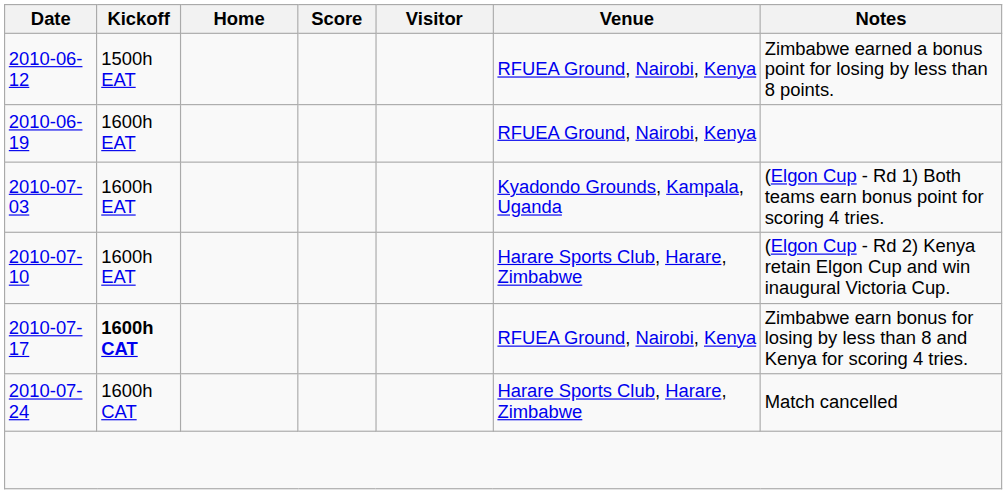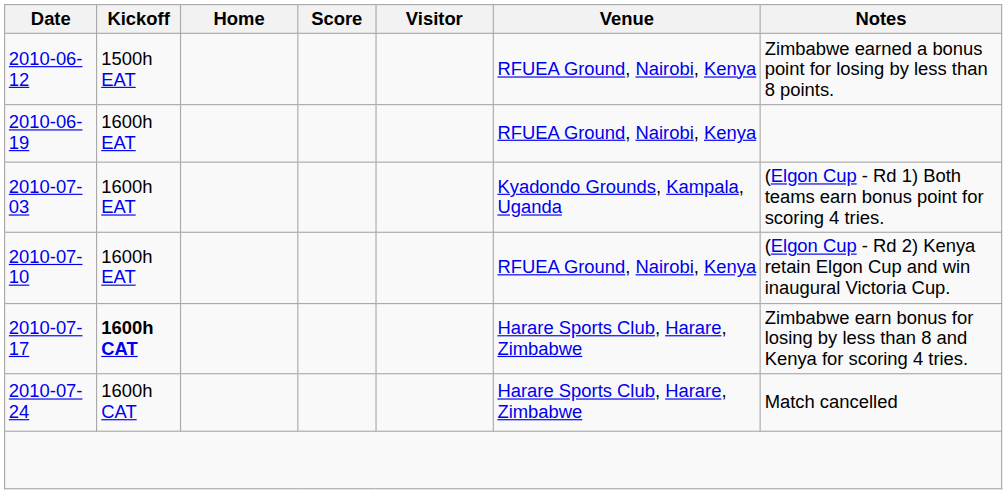2010-07-10 | Venue: Harare Sports Club, Harare, Zimbabwe -> RFUEA Ground, Nairobi, Kenya
2010-07-17 | Venue: RFUEA Ground, Nairobi, Kenya -> Harare Sports Club, Harare, Zimbabwe
